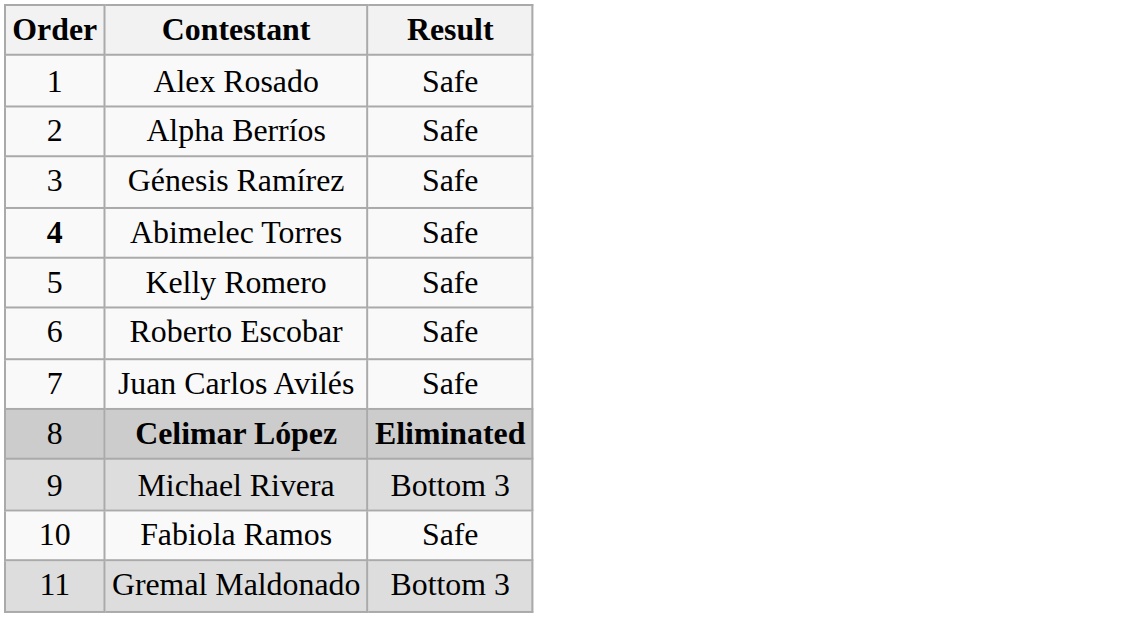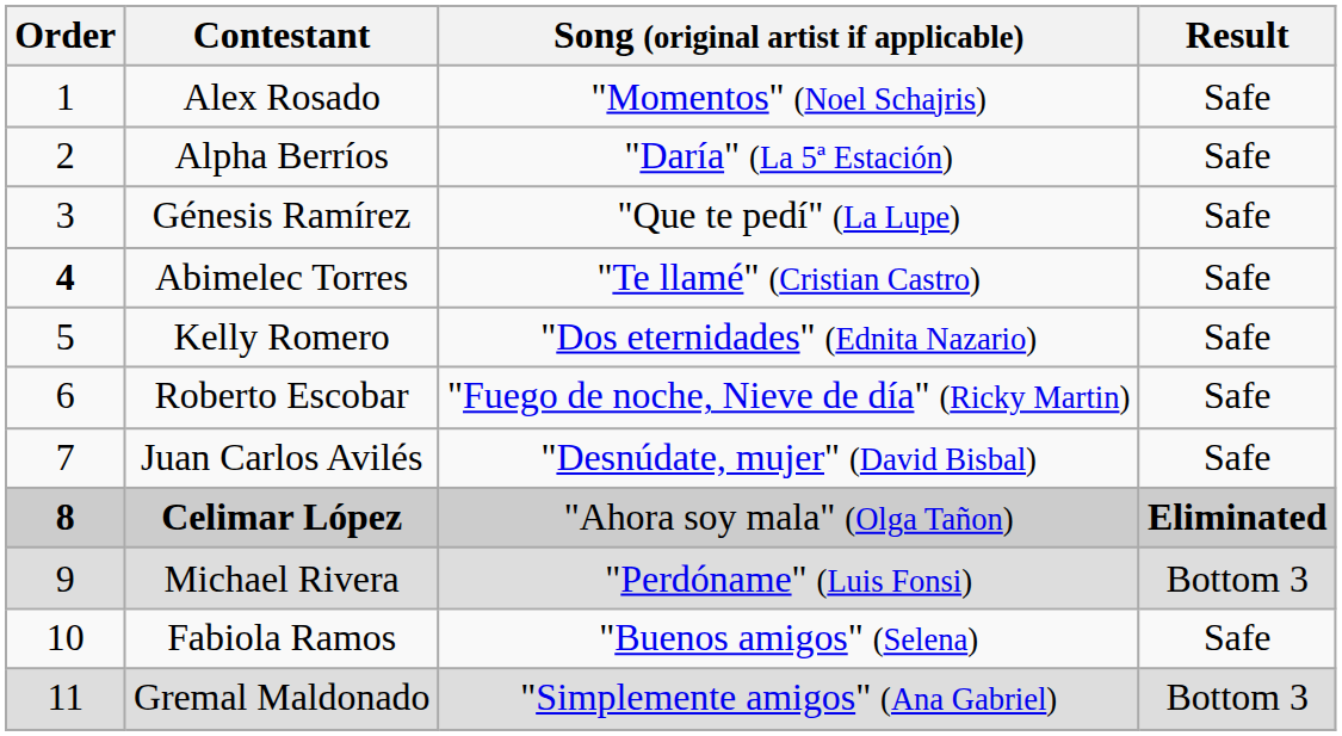+ column: Song (original artist if applicable) | "Momentos" (Noel Schajris) | "Daría" (La 5ª Estación) | "Que te pedí" (La Lupe) | "Te llamé" (Cristian Castro) | "Dos eternidades" (Ednita Nazario) | "Fuego de noche, Nieve de día" (Ricky Martin) | "Desnúdate, mujer" (David Bisbal) | "Ahora soy mala" (Olga Tañon) | "Perdóname" (Luis Fonsi) | "Buenos amigos" (Selena) | "Simplemente amigos" (Ana Gabriel)
Celimar López | Order: normal -> bold
